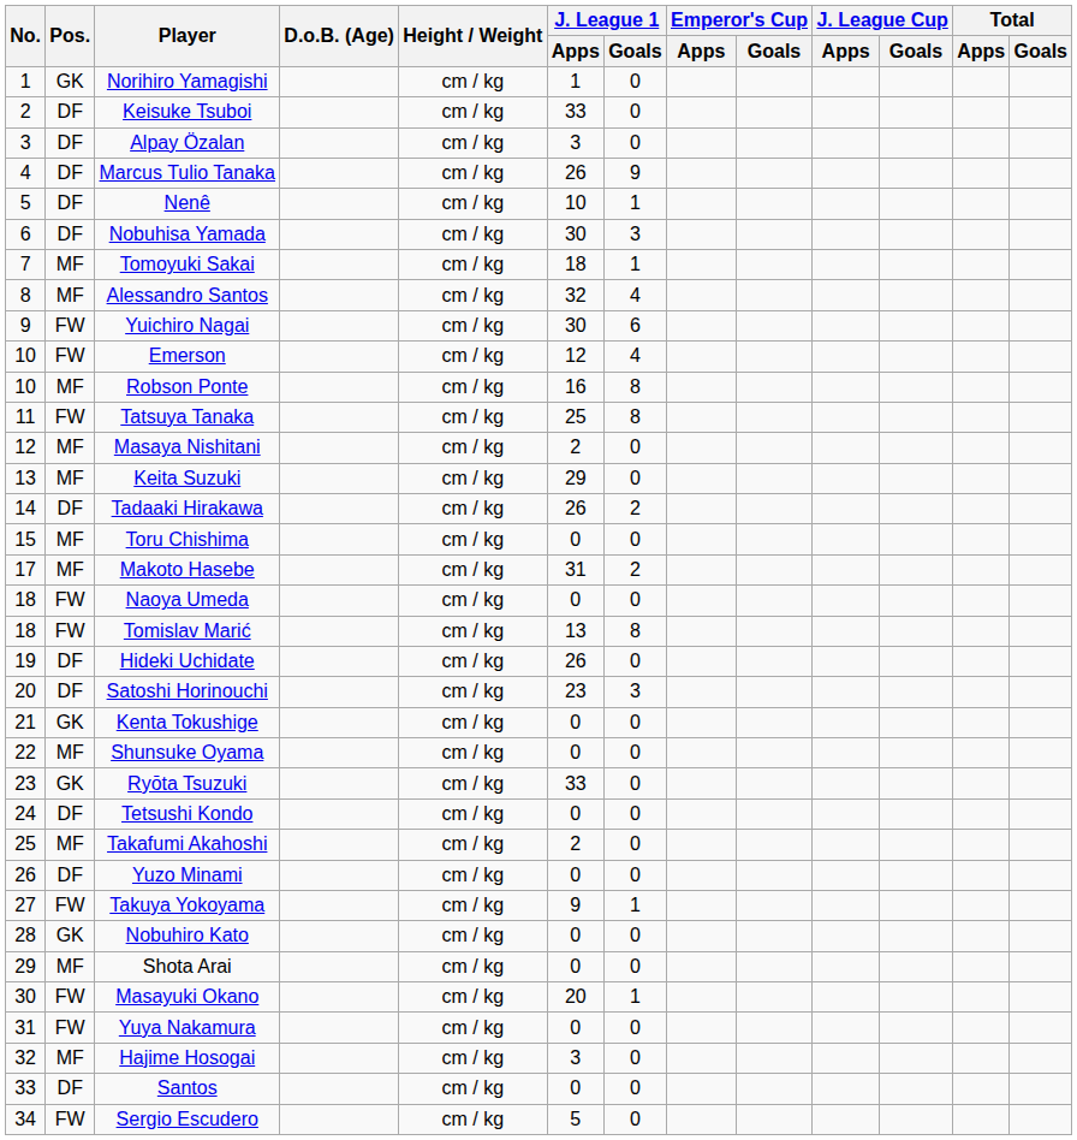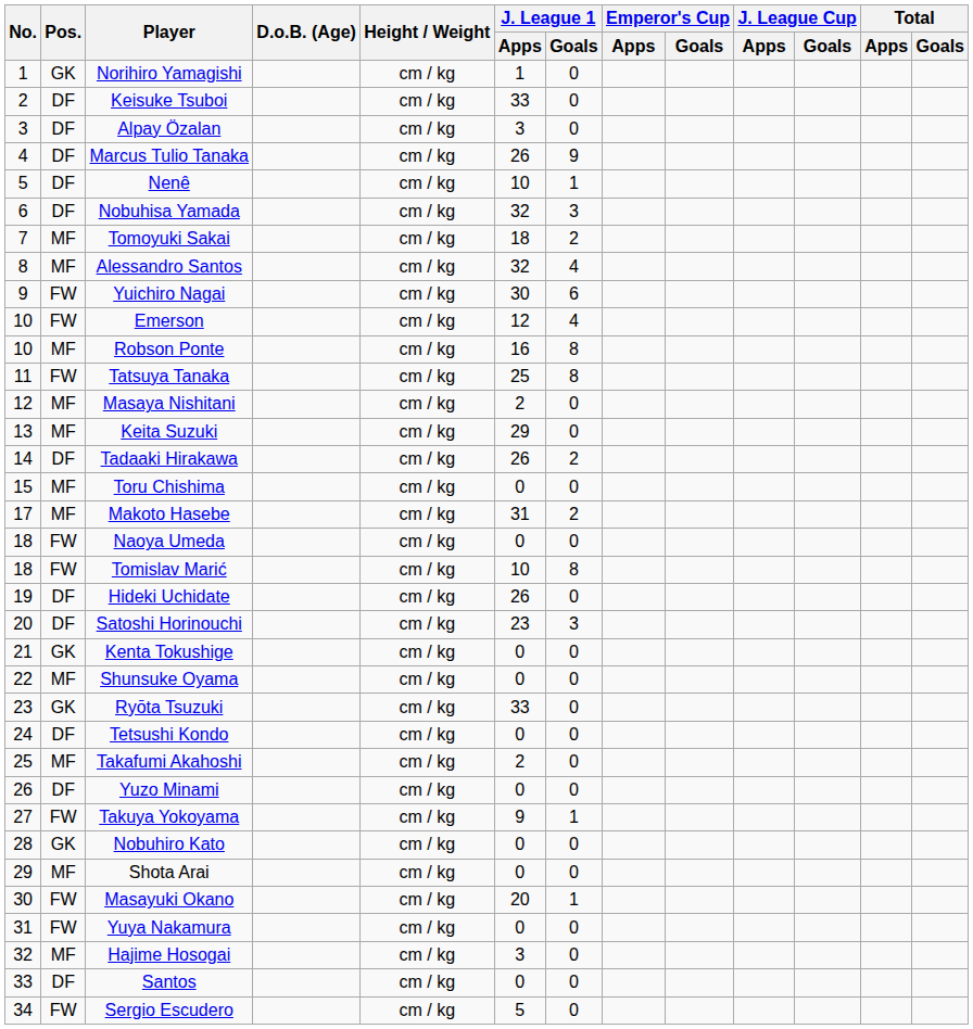Nobuhisa Yamada | J. League 1 / Apps: 30 -> 32
Tomoyuki Sakai | J. League 1 / Goals: 1 -> 2
Tomislav Marić | J. League 1 / Apps: 13 -> 10
